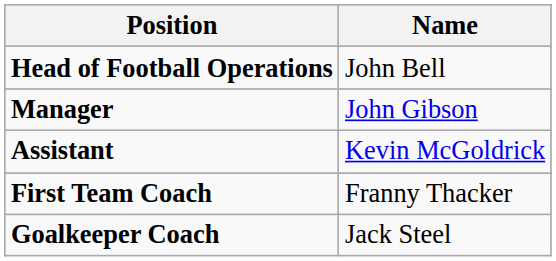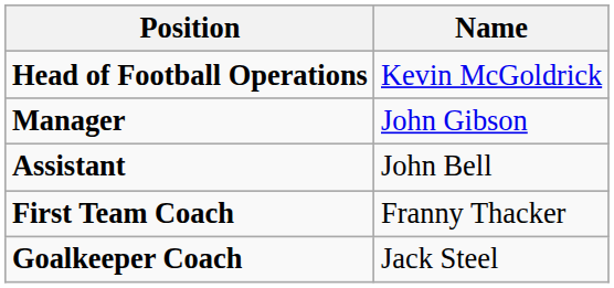Head of Football Operations | Name: John Bell -> Kevin McGoldrick
Assistant | Name: Kevin McGoldrick -> John Bell
